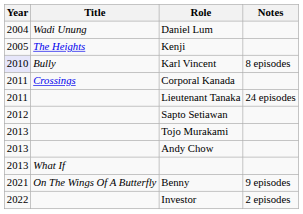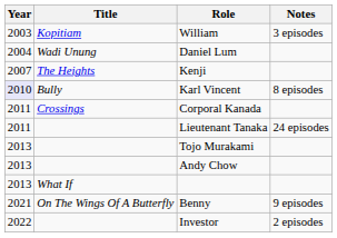+ row: 2003 | Kopitiam | William | 3 episodes
Kenji | Year: 2005 -> 2007
- row: 2012 | Sapto Setiawan
